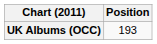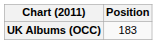UK Albums (OCC) | Position: 193 -> 183
